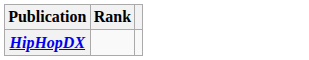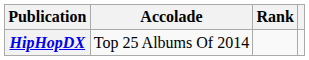+ column: Accolade | Top 25 Albums Of 2014
